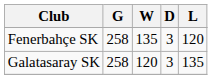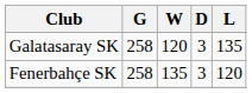rows swapped: Fenerbahçe SK <-> Galatasaray SK
